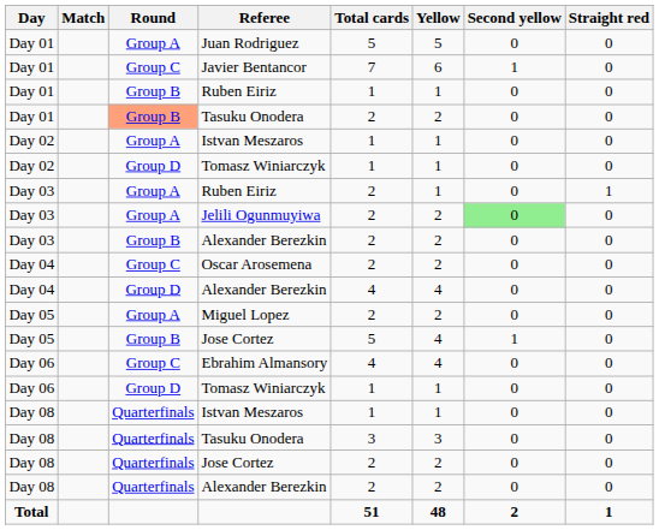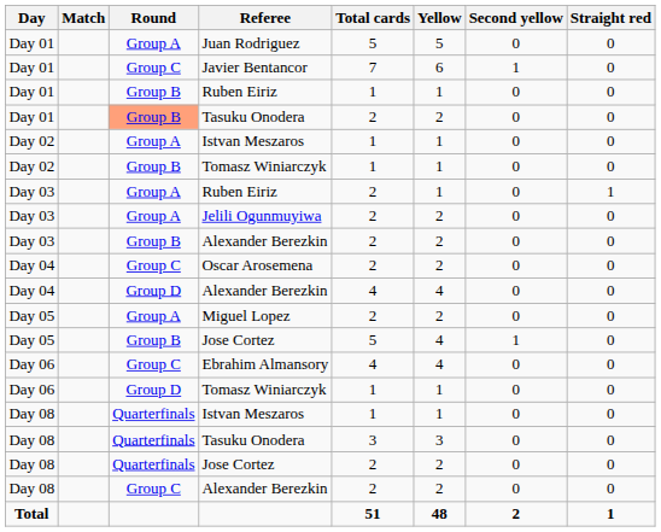Day 02 / Tomasz Winiarczyk | Round: Group D -> Group B
Jelili Ogunmuyiwa | Second yellow: lightgreen background -> no background
Day 08 / Alexander Berezkin | Round: Quarterfinals -> Group C
